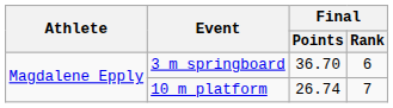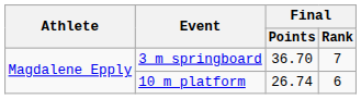3 m springboard | Final / Rank: 6 -> 7
10 m platform | Final / Rank: 7 -> 6
